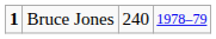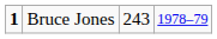Bruce Jones | column 3: 240 -> 243
